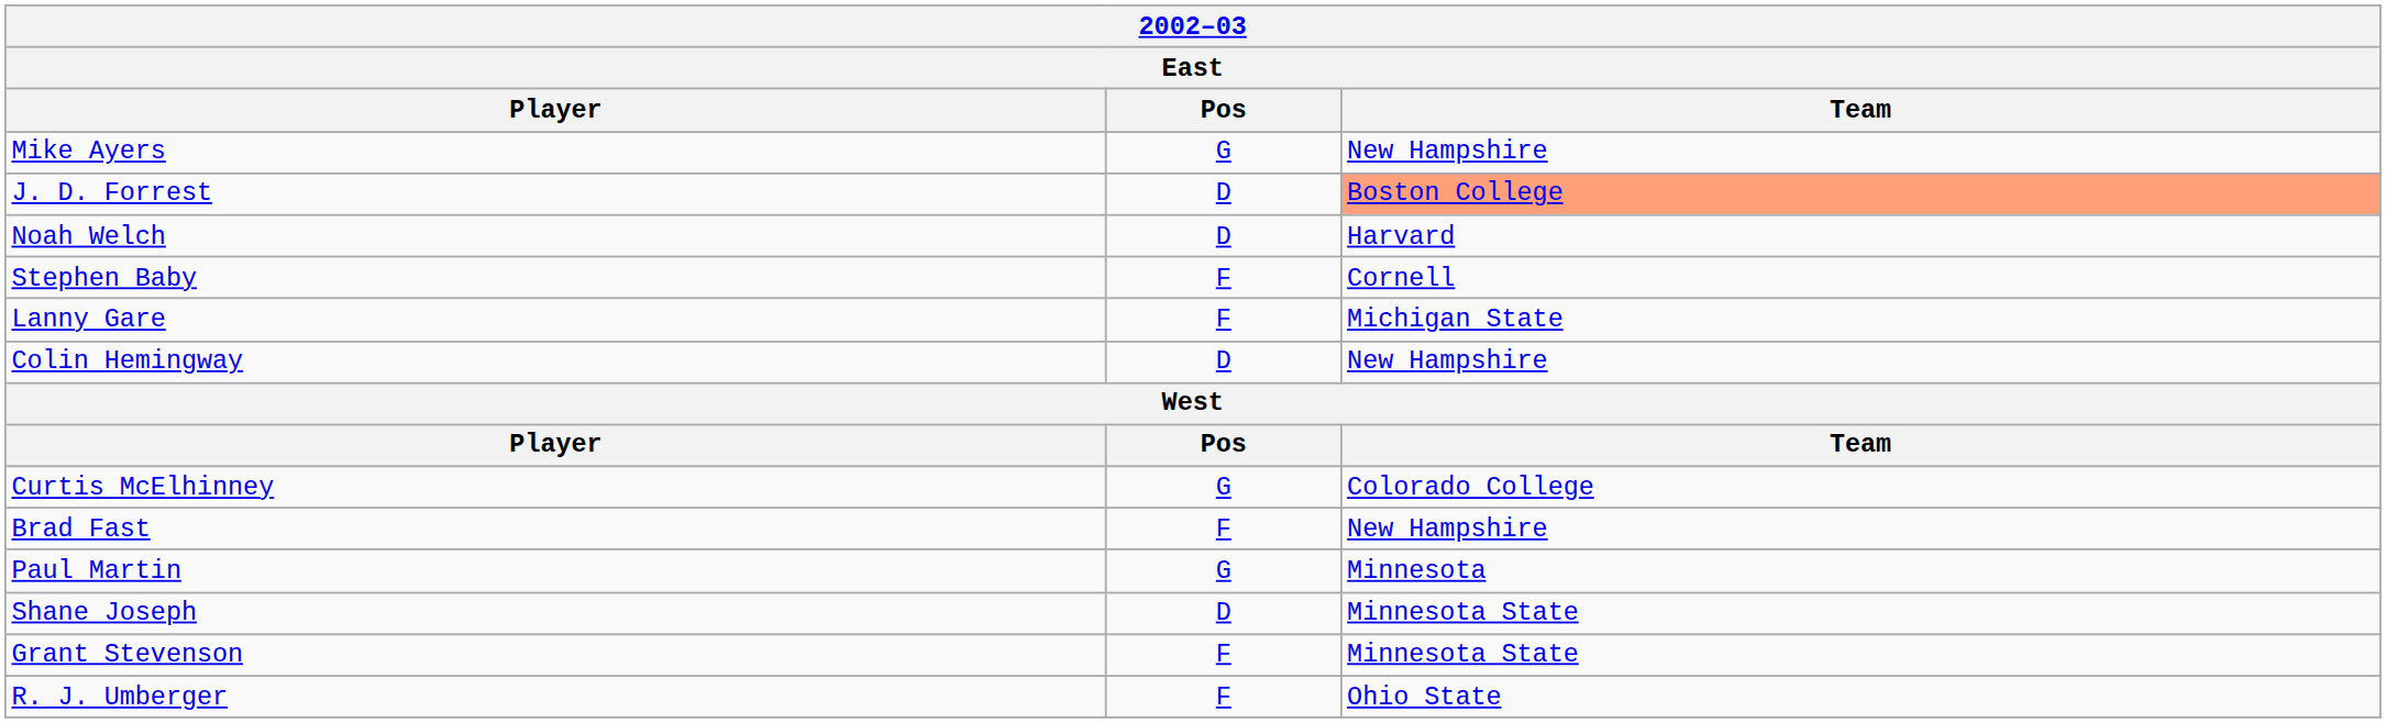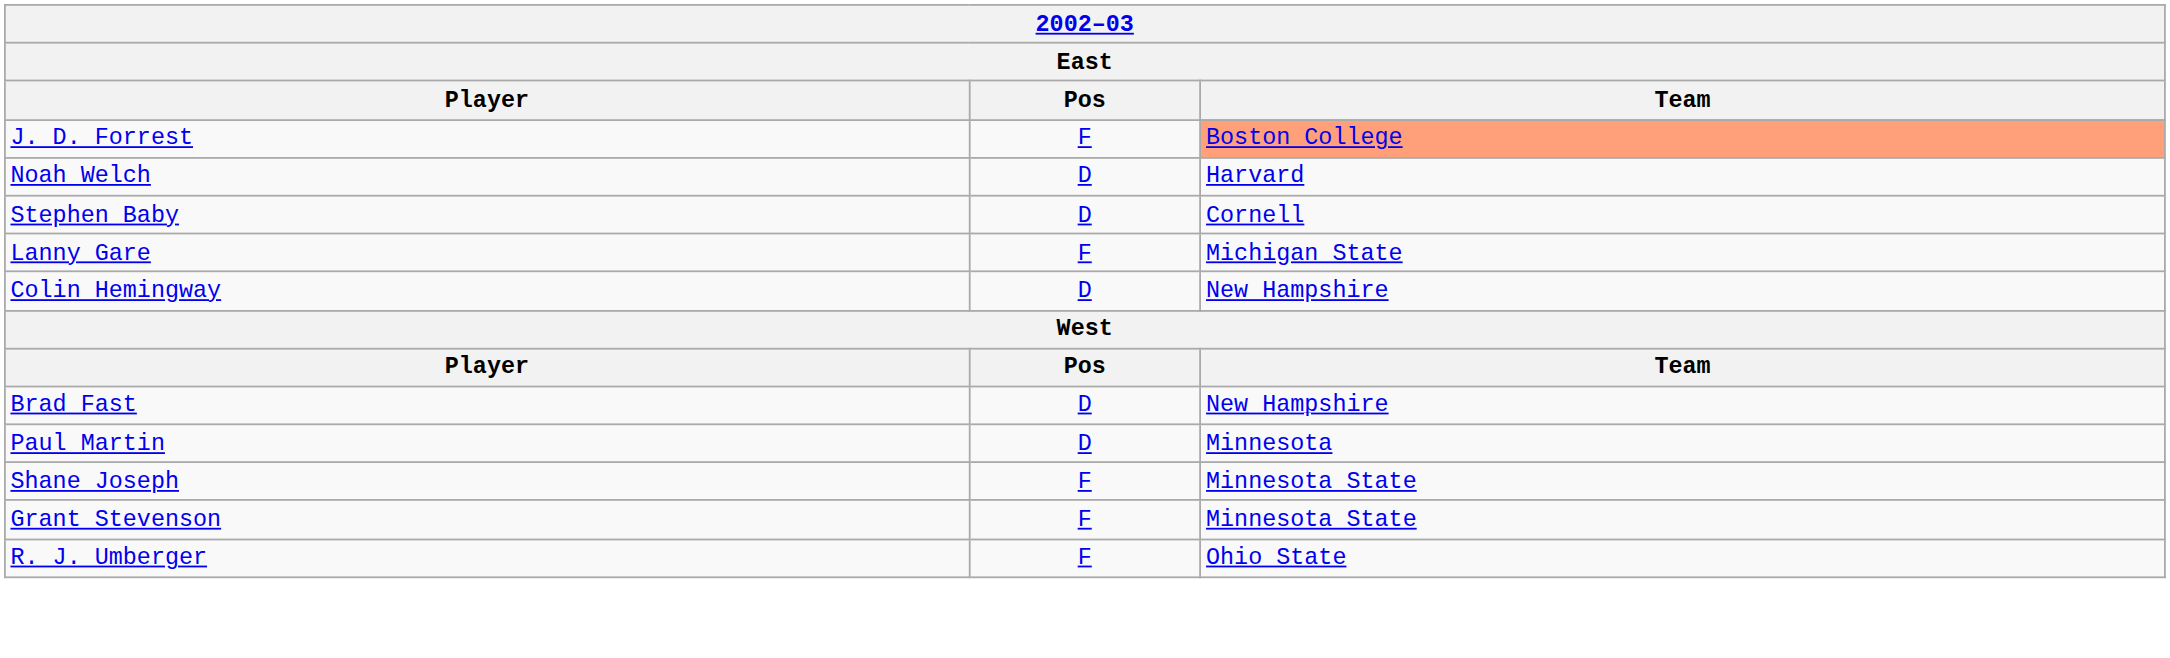- row: Mike Ayers | G | New Hampshire
J. D. Forrest | Pos: D -> F
Stephen Baby | Pos: F -> D
- row: Curtis McElhinney | G | Colorado College
Brad Fast | Pos: F -> D
Paul Martin | Pos: G -> D
Shane Joseph | Pos: D -> F
